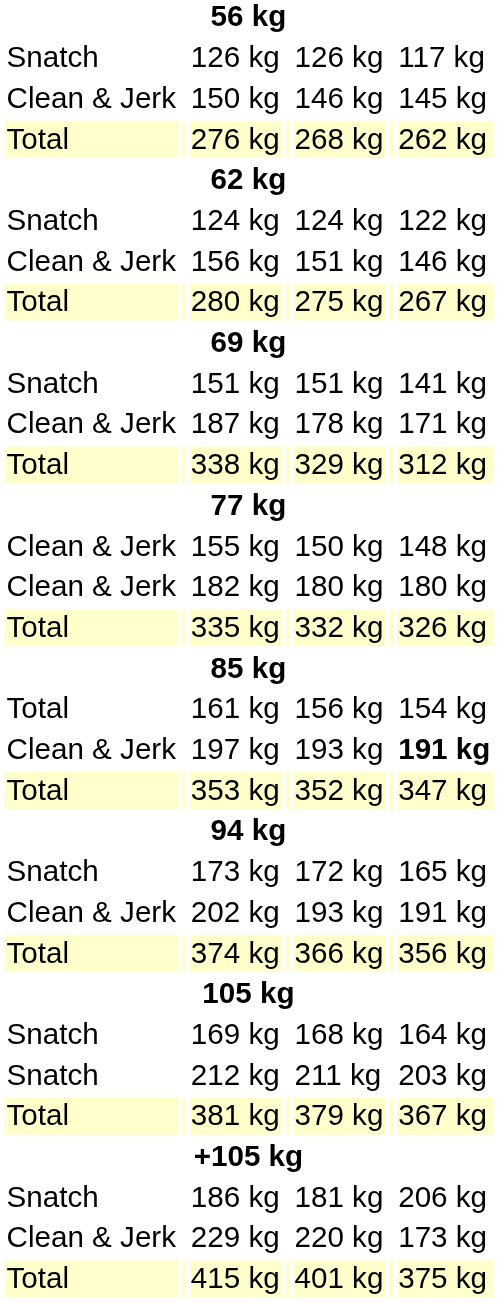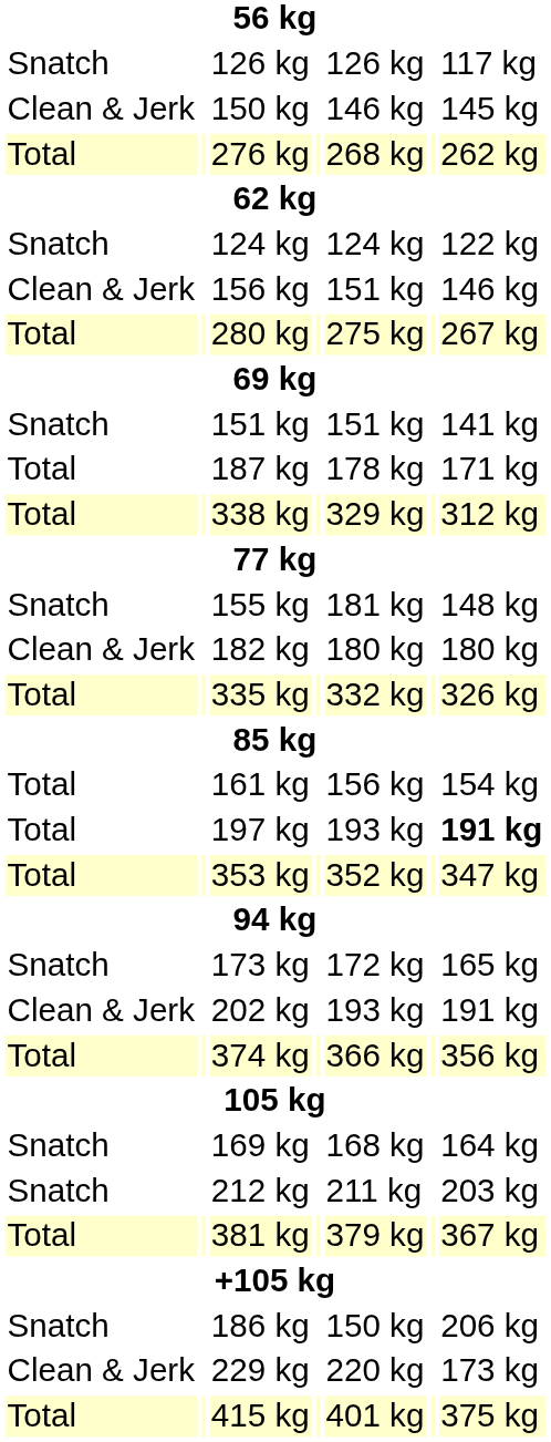187 kg | column 1: Clean & Jerk -> Total
155 kg | column 1: Clean & Jerk -> Snatch
155 kg | column 5: 150 kg -> 181 kg
197 kg | column 1: Clean & Jerk -> Total
186 kg | column 5: 181 kg -> 150 kg
